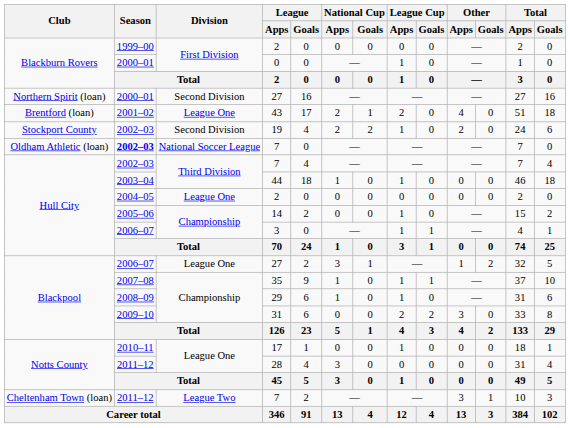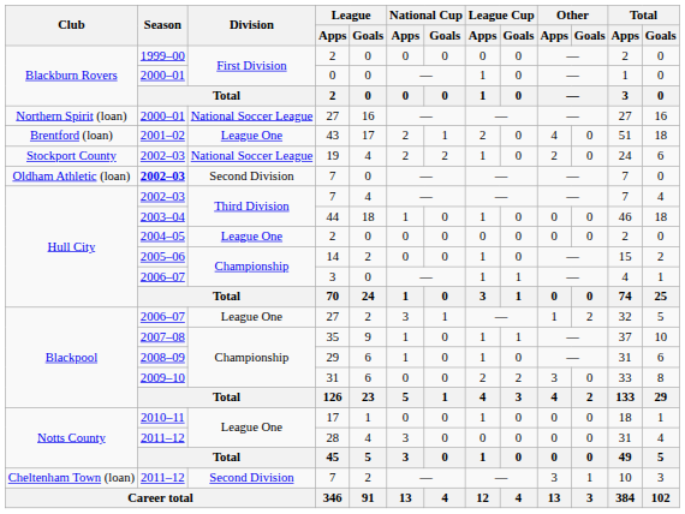Northern Spirit (loan) / 27 | Division: Second Division -> National Soccer League
19 | Division: Second Division -> National Soccer League
Oldham Athletic (loan) / 7 | Division: National Soccer League -> Second Division
Cheltenham Town (loan) / 7 | Division: League Two -> Second Division
